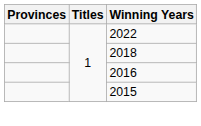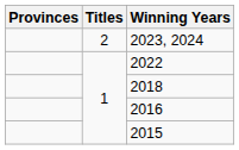+ row: 2 | 2023, 2024
